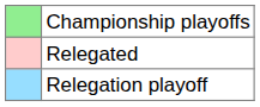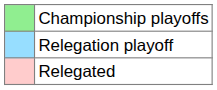rows swapped: Relegation playoff <-> Relegated
